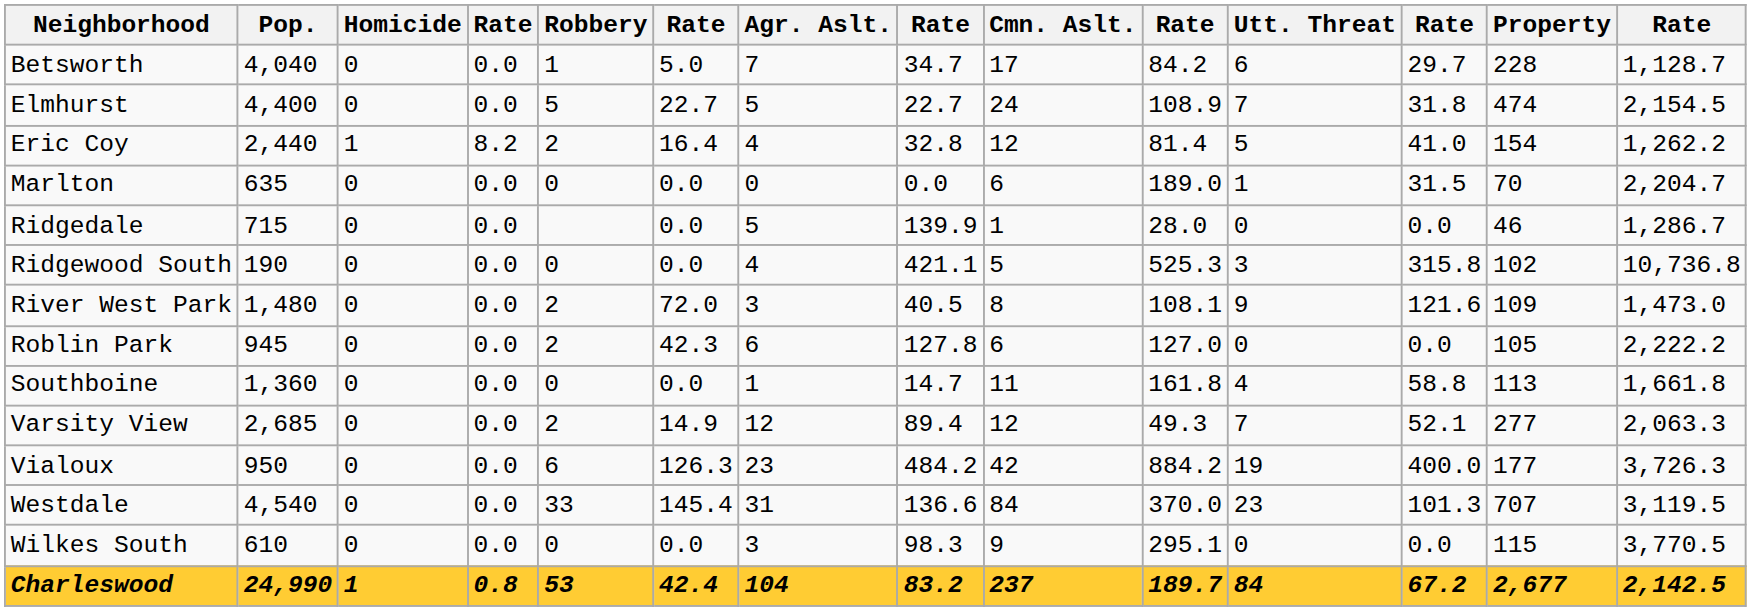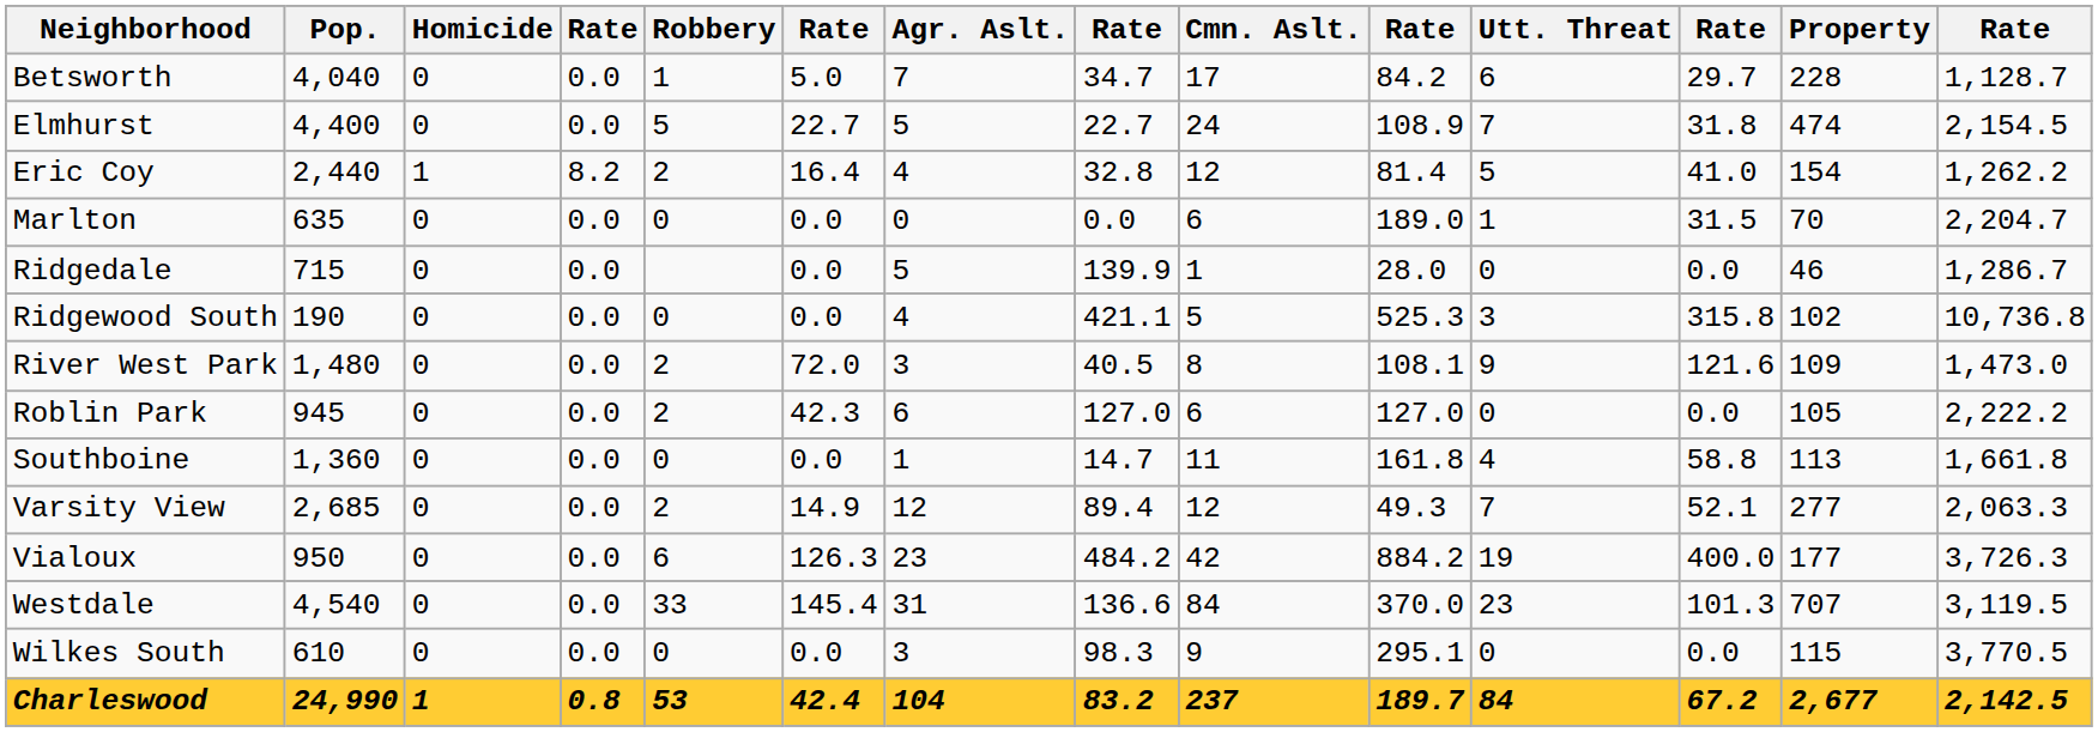Roblin Park | column 8: 127.8 -> 127.0
